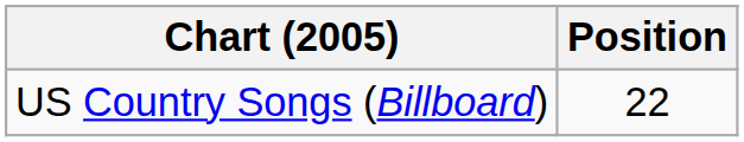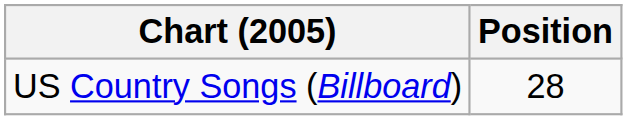US Country Songs (Billboard) | Position: 22 -> 28
